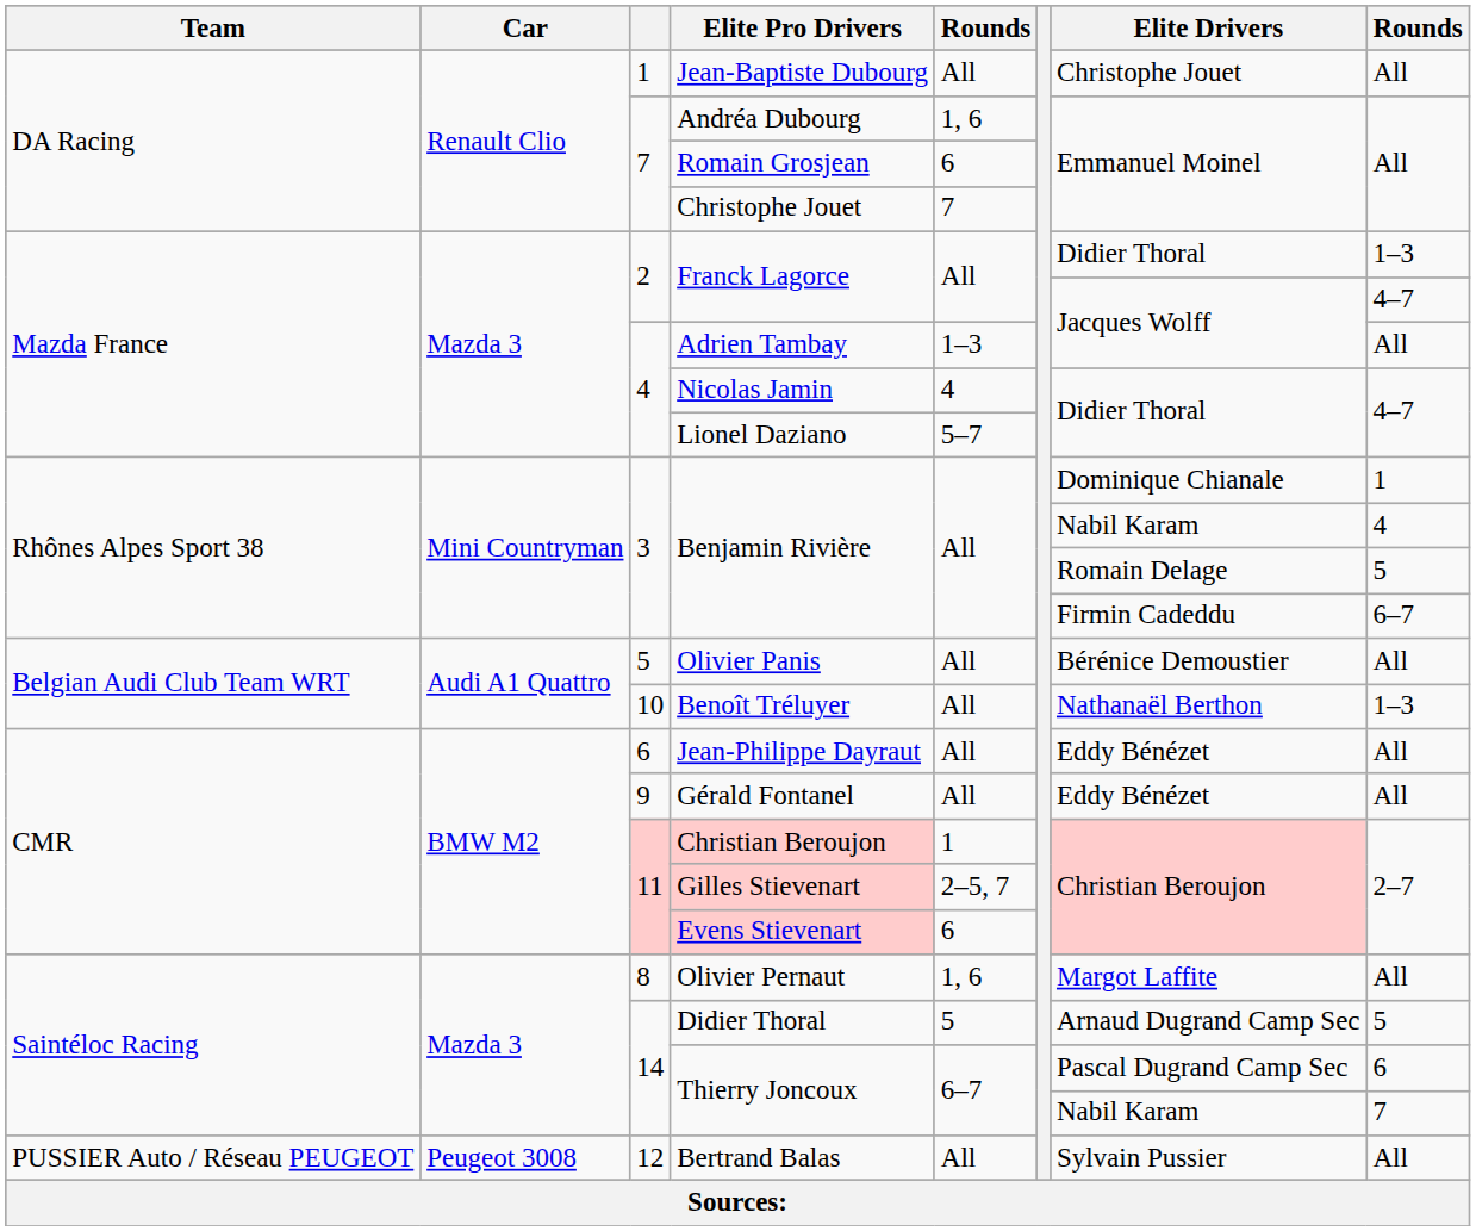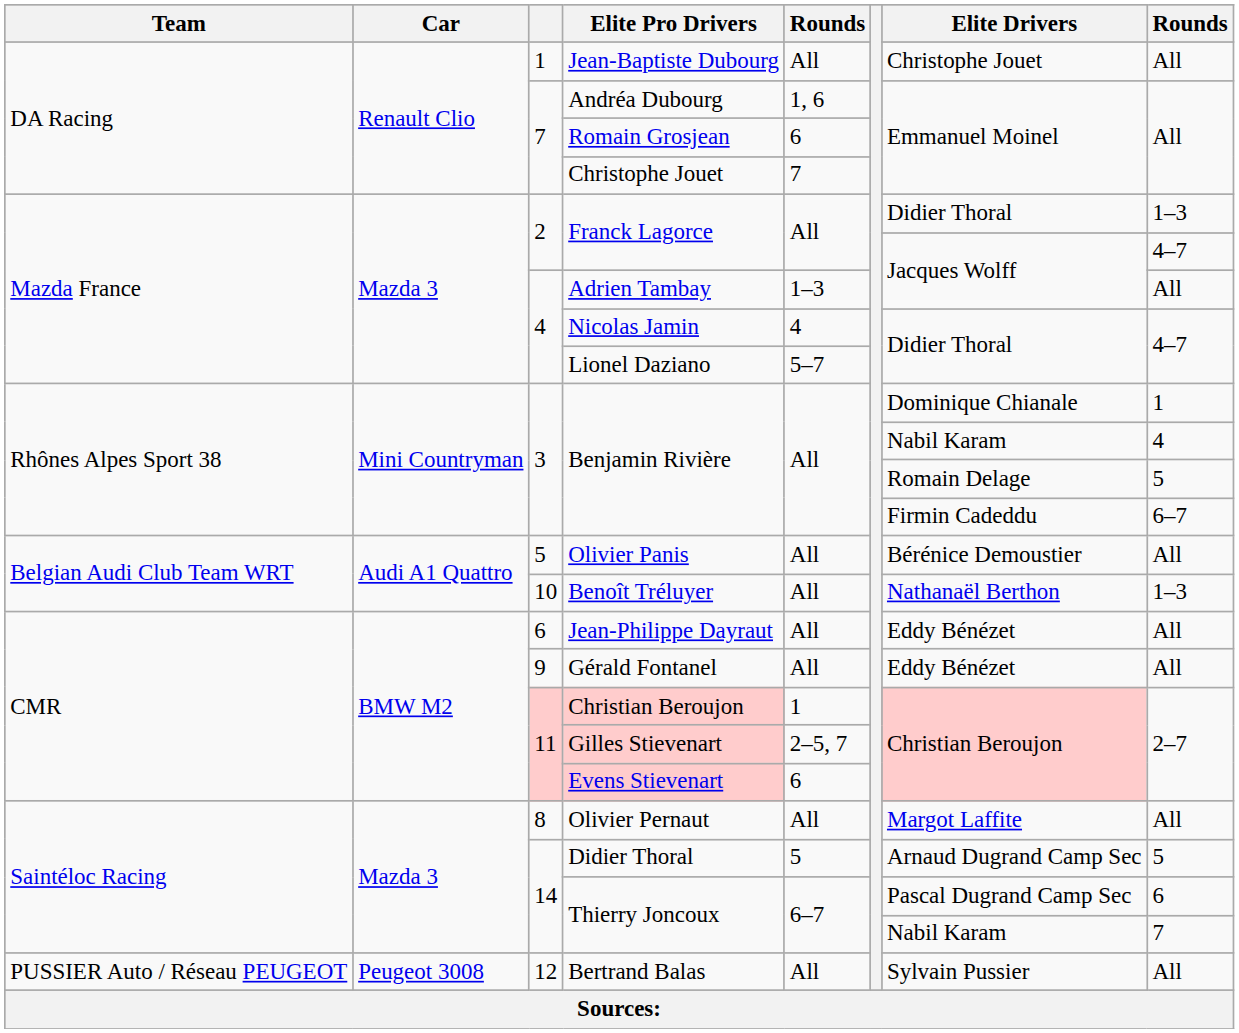Olivier Pernaut | column 5: 1, 6 -> All
